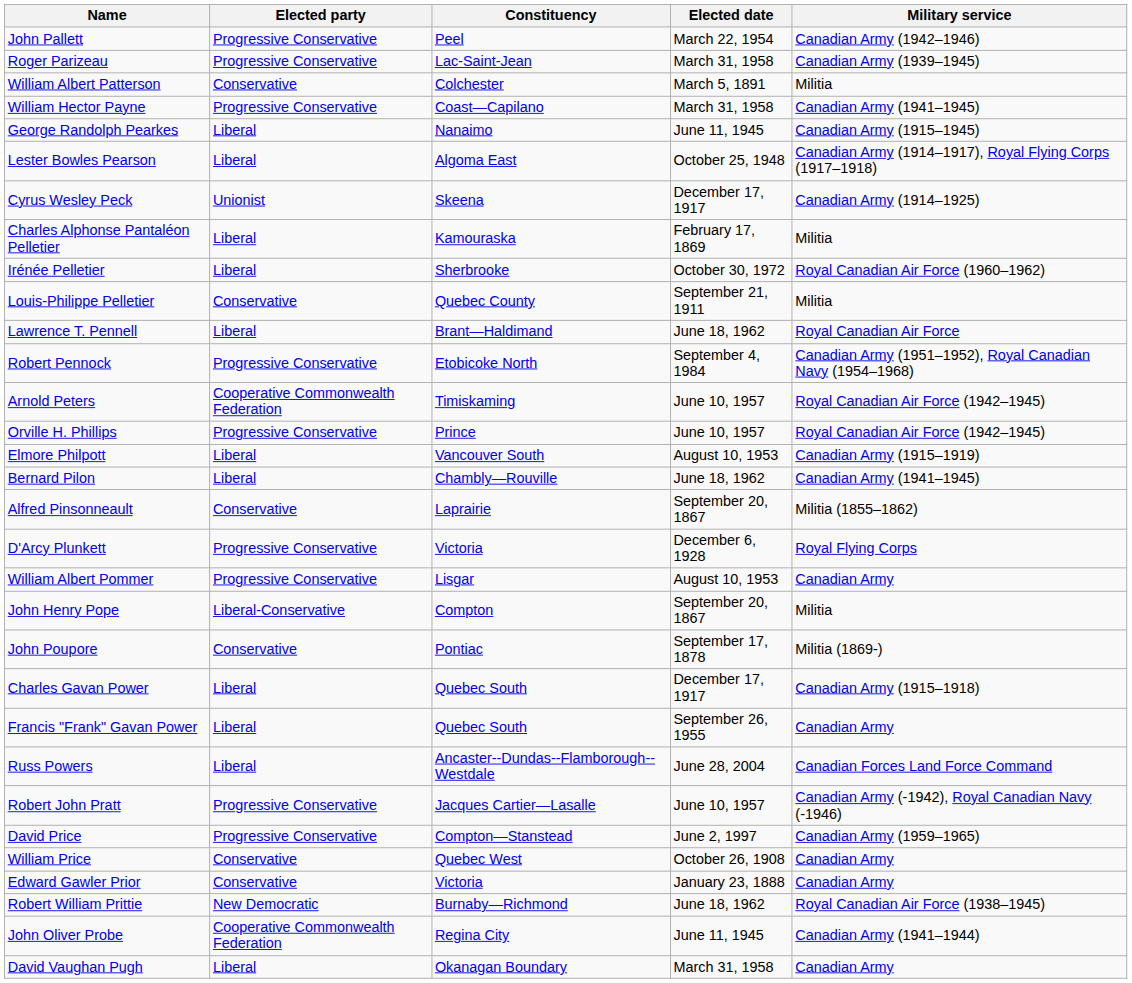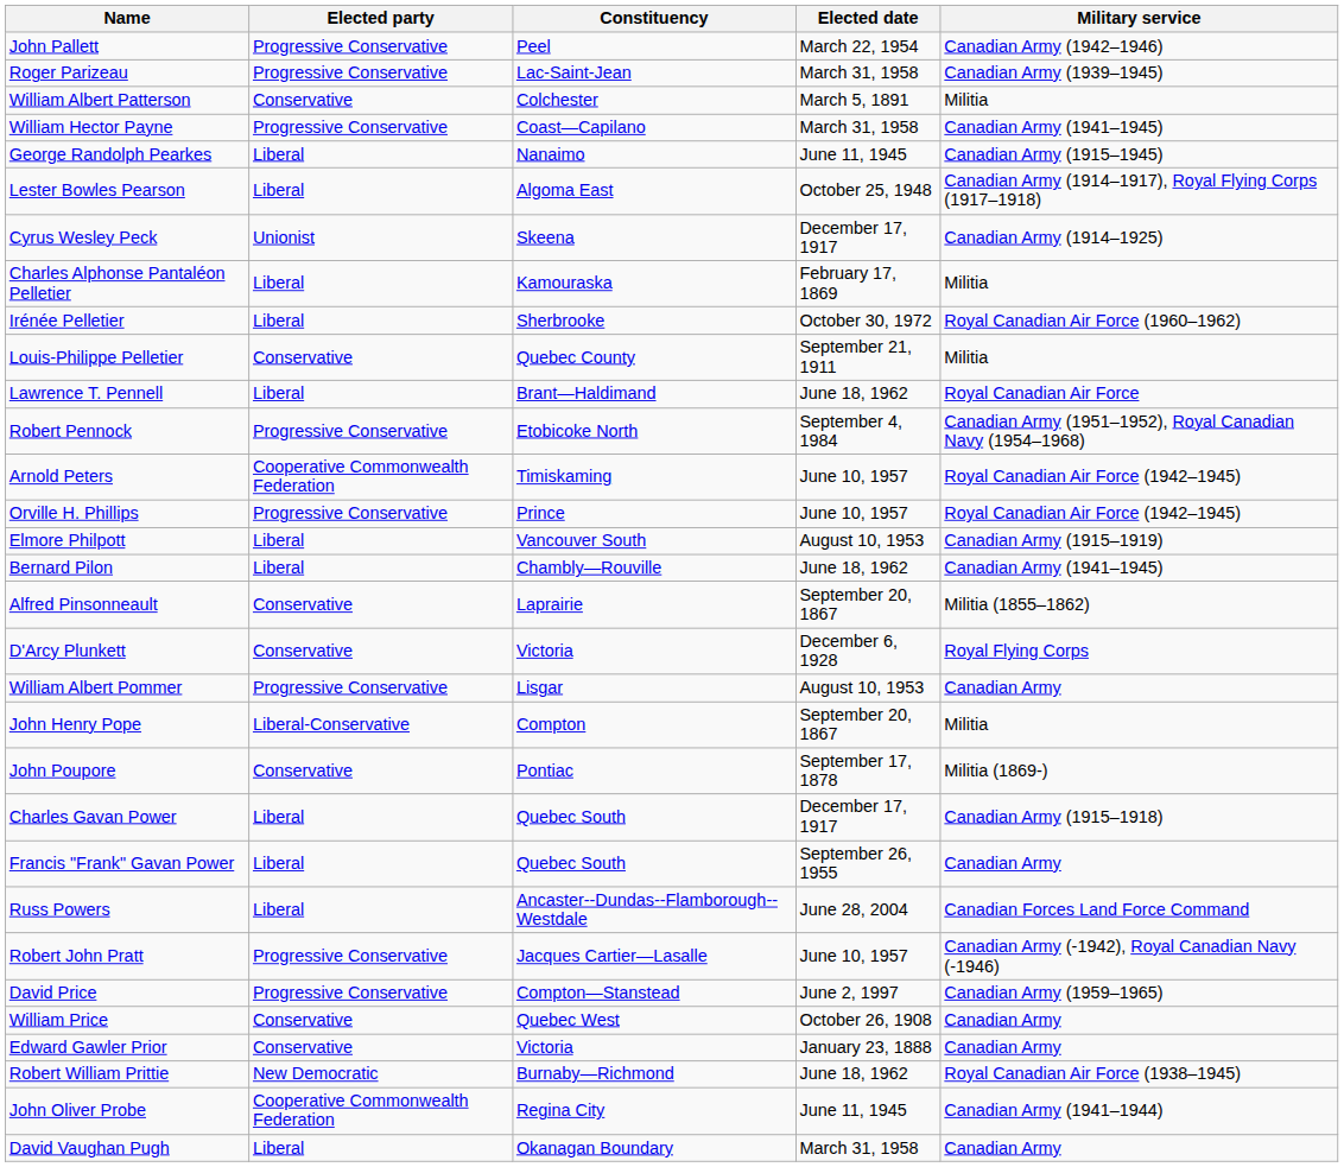D'Arcy Plunkett | Elected party: Progressive Conservative -> Conservative
